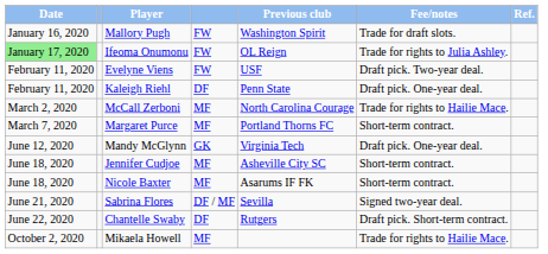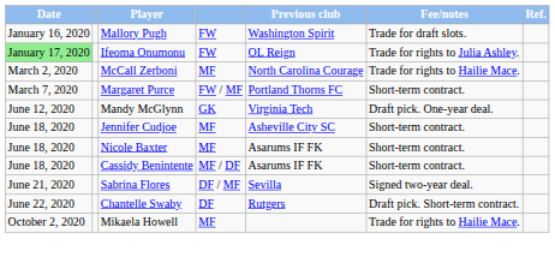- row: February 11, 2020 | Evelyne Viens | FW | USF | Draft pick. Two-year deal.
- row: February 11, 2020 | Kaleigh Riehl | DF | Penn State | Draft pick. One-year deal.
Margaret Purce | column 4: MF -> FW / MF
+ row: June 18, 2020 | Cassidy Benintente | MF / DF | Asarums IF FK | Short-term contract.
